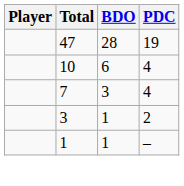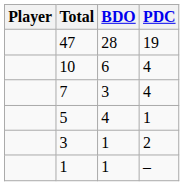+ row: 5 | 4 | 1
